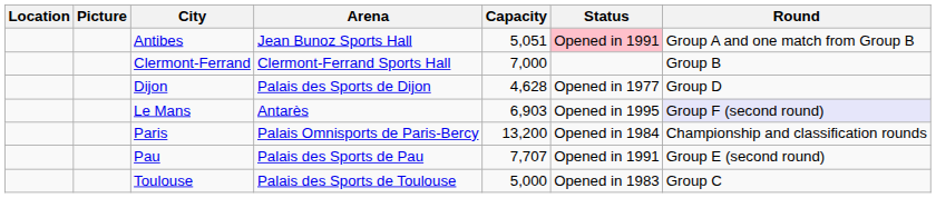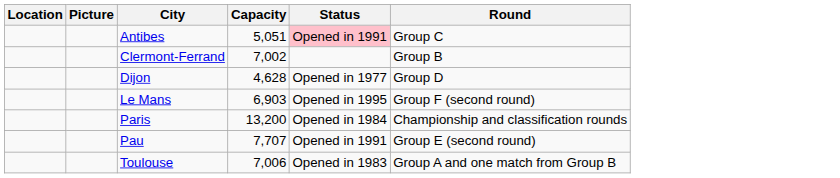- column: Arena | Jean Bunoz Sports Hall | Clermont-Ferrand Sports Hall | Palais des Sports de Dijon | Antarès | Palais Omnisports de Paris-Bercy | Palais des Sports de Pau | Palais des Sports de Toulouse
Antibes | Round: Group A and one match from Group B -> Group C
Clermont-Ferrand | Capacity: 7,000 -> 7,002
Le Mans | Round: lavender background -> no background
Toulouse | Capacity: 5,000 -> 7,006
Toulouse | Round: Group C -> Group A and one match from Group B
